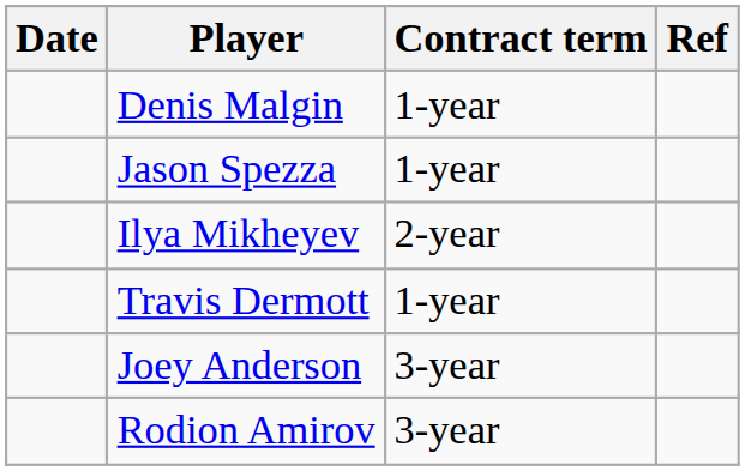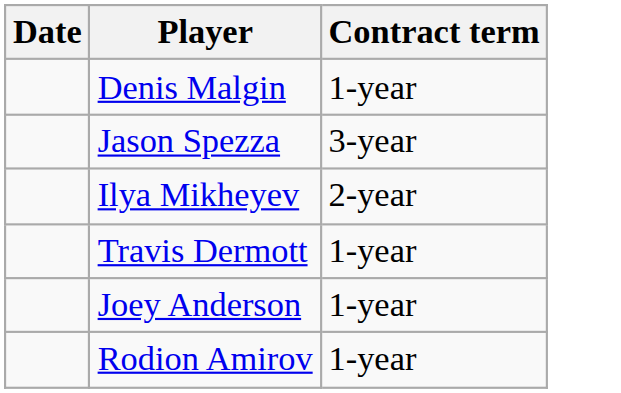- column: Ref
Jason Spezza | Contract term: 1-year -> 3-year
Joey Anderson | Contract term: 3-year -> 1-year
Rodion Amirov | Contract term: 3-year -> 1-year
